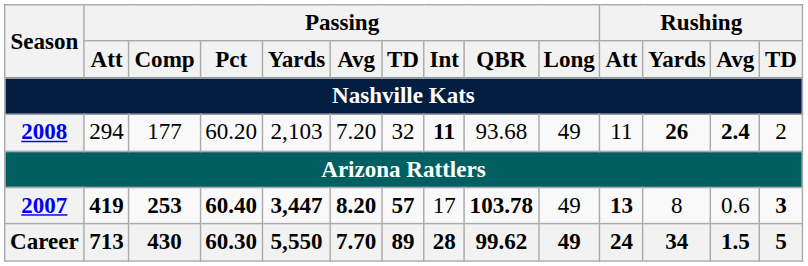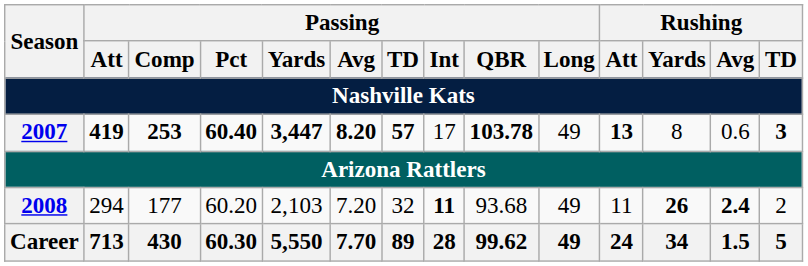rows swapped: 2007 <-> 2008
